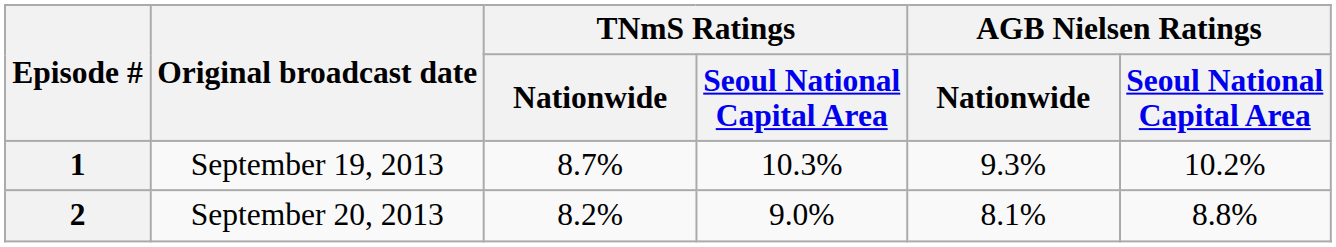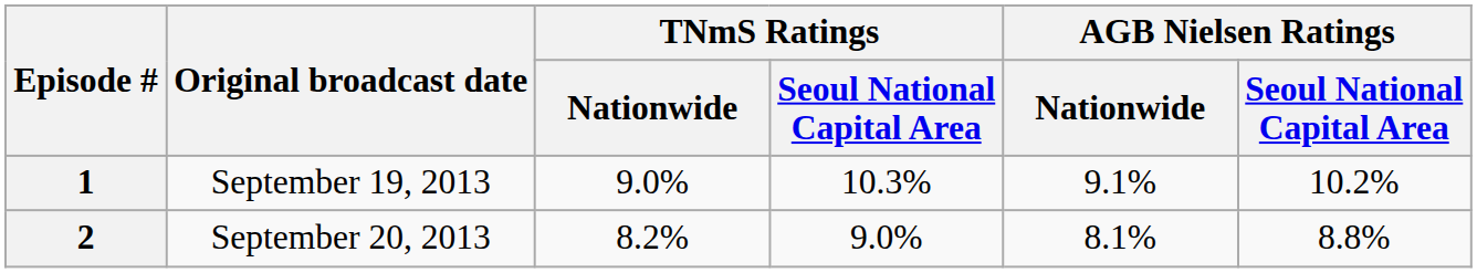1 | TNmS Ratings / Nationwide: 8.7% -> 9.0%
1 | AGB Nielsen Ratings / Nationwide: 9.3% -> 9.1%
